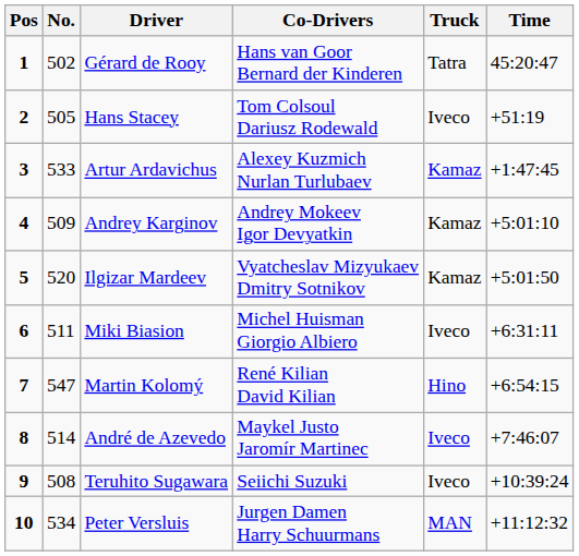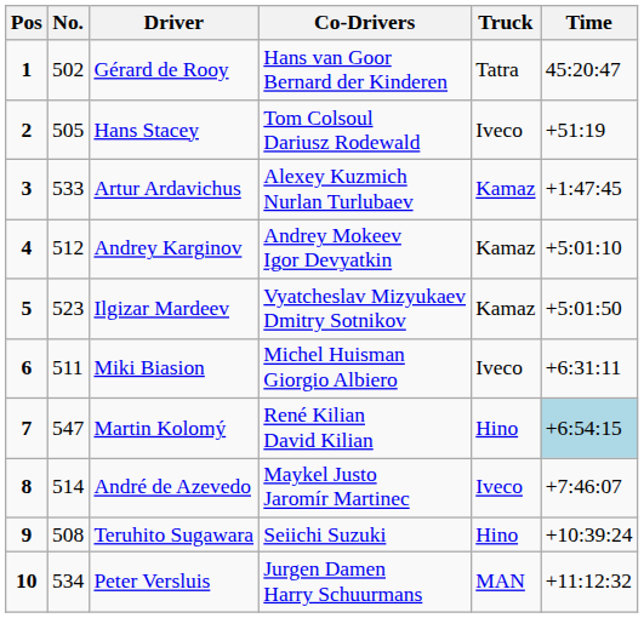Andrey Karginov | No.: 509 -> 512
Ilgizar Mardeev | No.: 520 -> 523
Martin Kolomý | Time: no background -> lightblue background
Teruhito Sugawara | Truck: Iveco -> Hino
